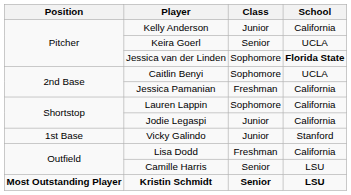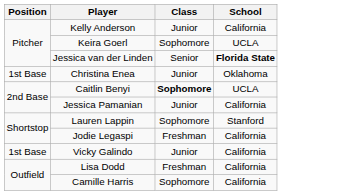Keira Goerl | Class: Senior -> Sophomore
Jessica van der Linden | Class: Sophomore -> Senior
+ row: 1st Base | Christina Enea | Junior | Oklahoma
Caitlin Benyi | Class: normal -> bold
Jessica Pamanian | Class: Freshman -> Junior
Lauren Lappin | School: California -> Stanford
Jodie Legaspi | Class: Junior -> Freshman
Vicky Galindo | School: Stanford -> California
Camille Harris | Class: Senior -> Sophomore
Camille Harris | School: LSU -> California
- row: Most Outstanding Player | Kristin Schmidt | Senior | LSU
